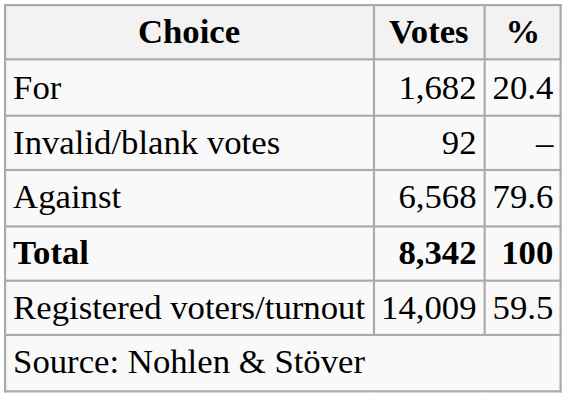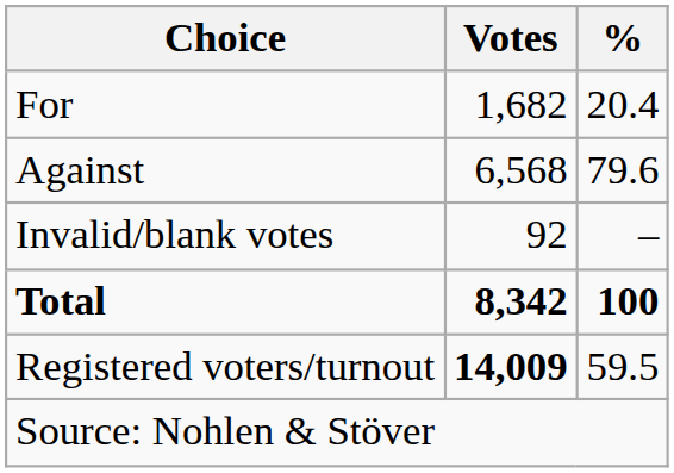rows swapped: Against <-> Invalid/blank votes
Registered voters/turnout | Votes: normal -> bold
